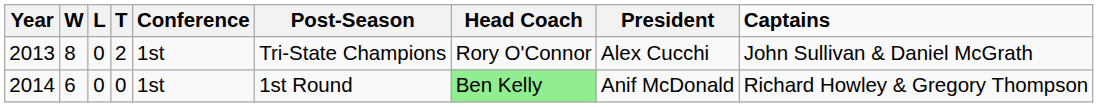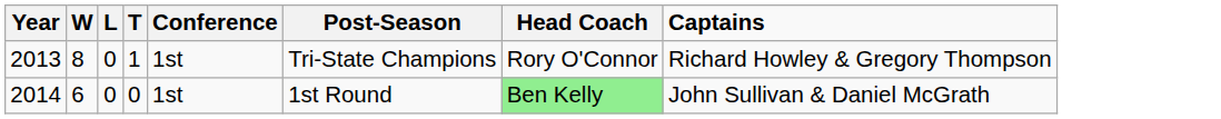- column: President | Alex Cucchi | Anif McDonald
2013 | T: 2 -> 1
2013 | Captains: John Sullivan & Daniel McGrath -> Richard Howley & Gregory Thompson
2014 | Captains: Richard Howley & Gregory Thompson -> John Sullivan & Daniel McGrath
